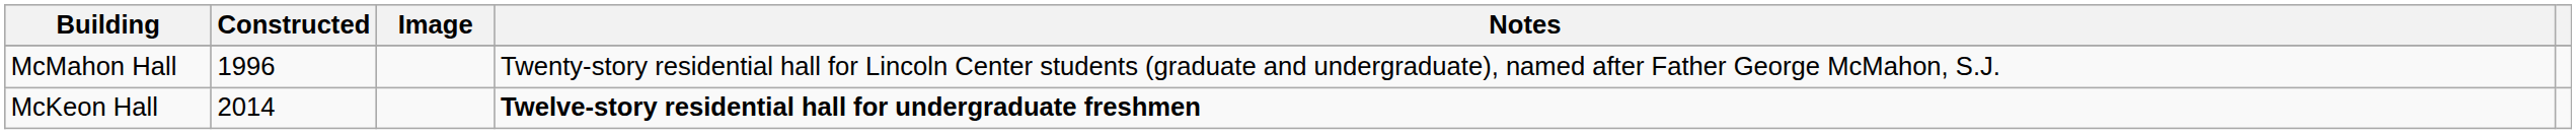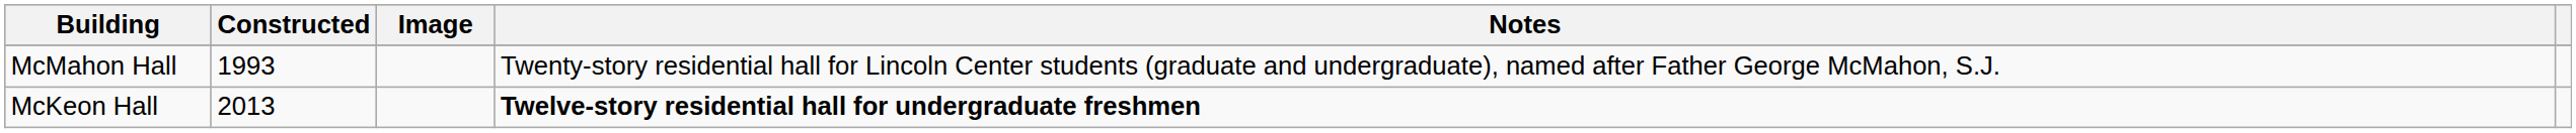McMahon Hall | Constructed: 1996 -> 1993
McKeon Hall | Constructed: 2014 -> 2013
